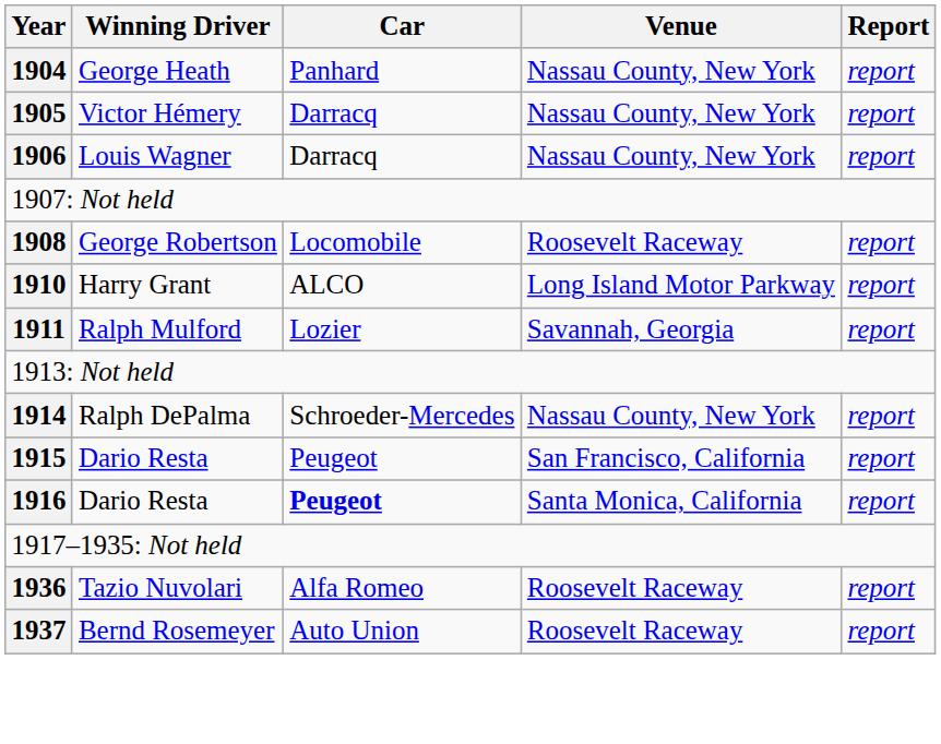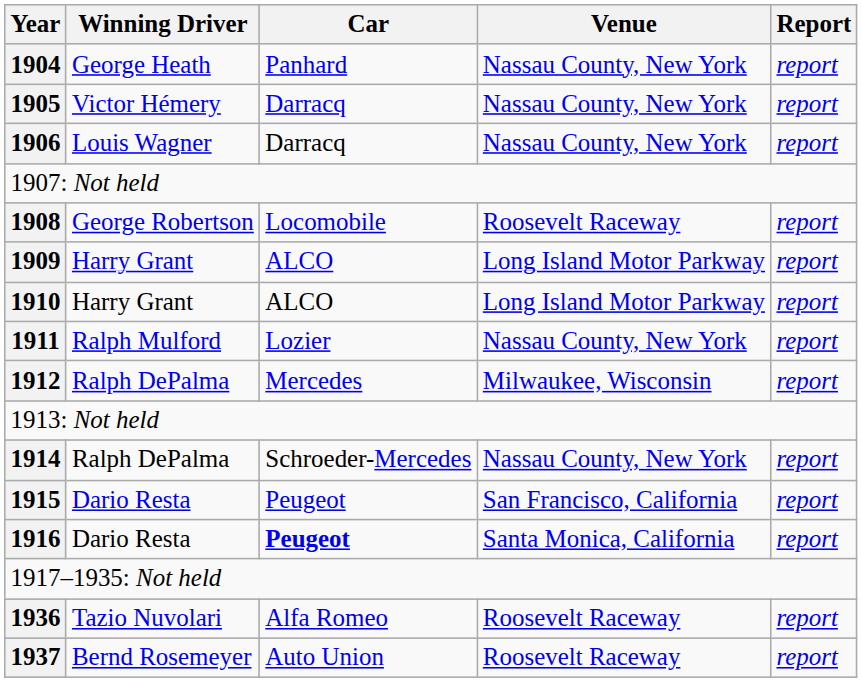+ row: 1909 | Harry Grant | ALCO | Long Island Motor Parkway | report
1911 | Venue: Savannah, Georgia -> Nassau County, New York
+ row: 1912 | Ralph DePalma | Mercedes | Milwaukee, Wisconsin | report
